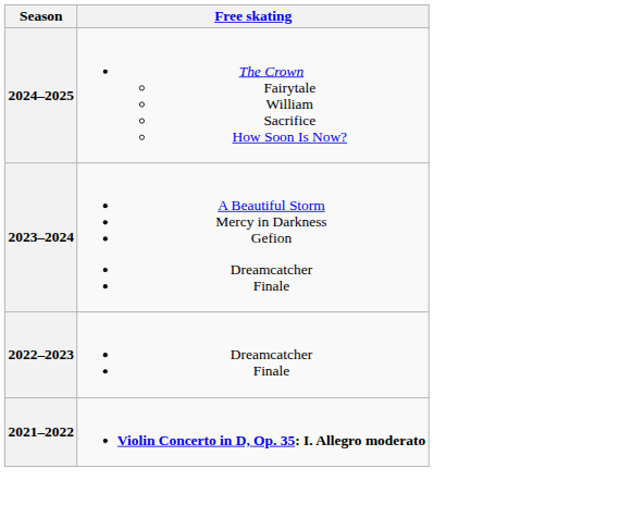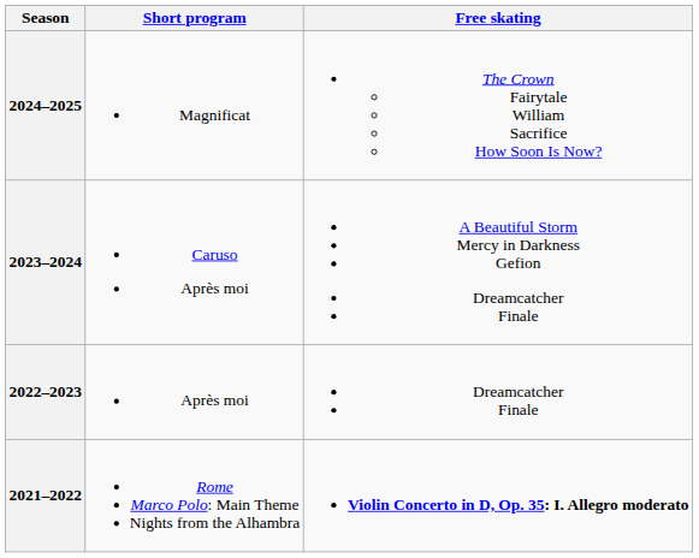+ column: Short program | Magnificat | Caruso Après moi | Après moi | Rome Marco Polo: Main Theme Nights from the Alhambra
